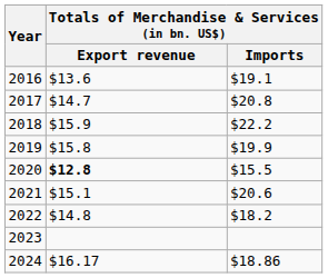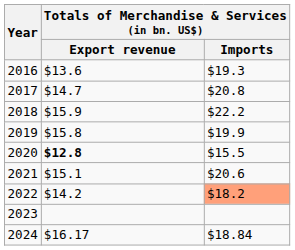2016 | Totals of Merchandise & Services (in bn. US$) / Imports: $19.1 -> $19.3
2022 | column 2: $14.8 -> $14.2
2022 | Totals of Merchandise & Services (in bn. US$) / Imports: no background -> lightsalmon background
2024 | Totals of Merchandise & Services (in bn. US$) / Imports: $18.86 -> $18.84
